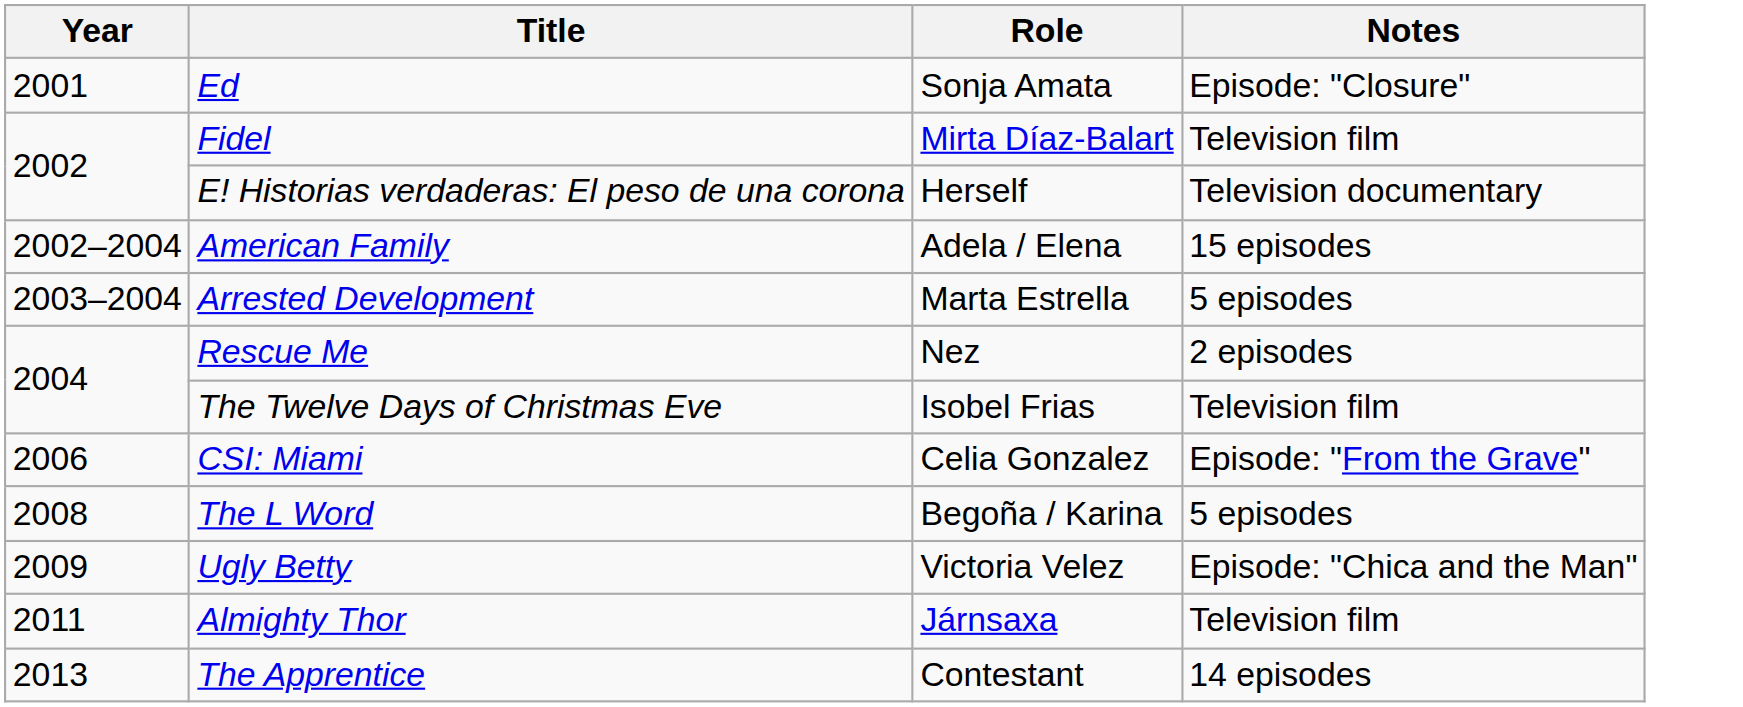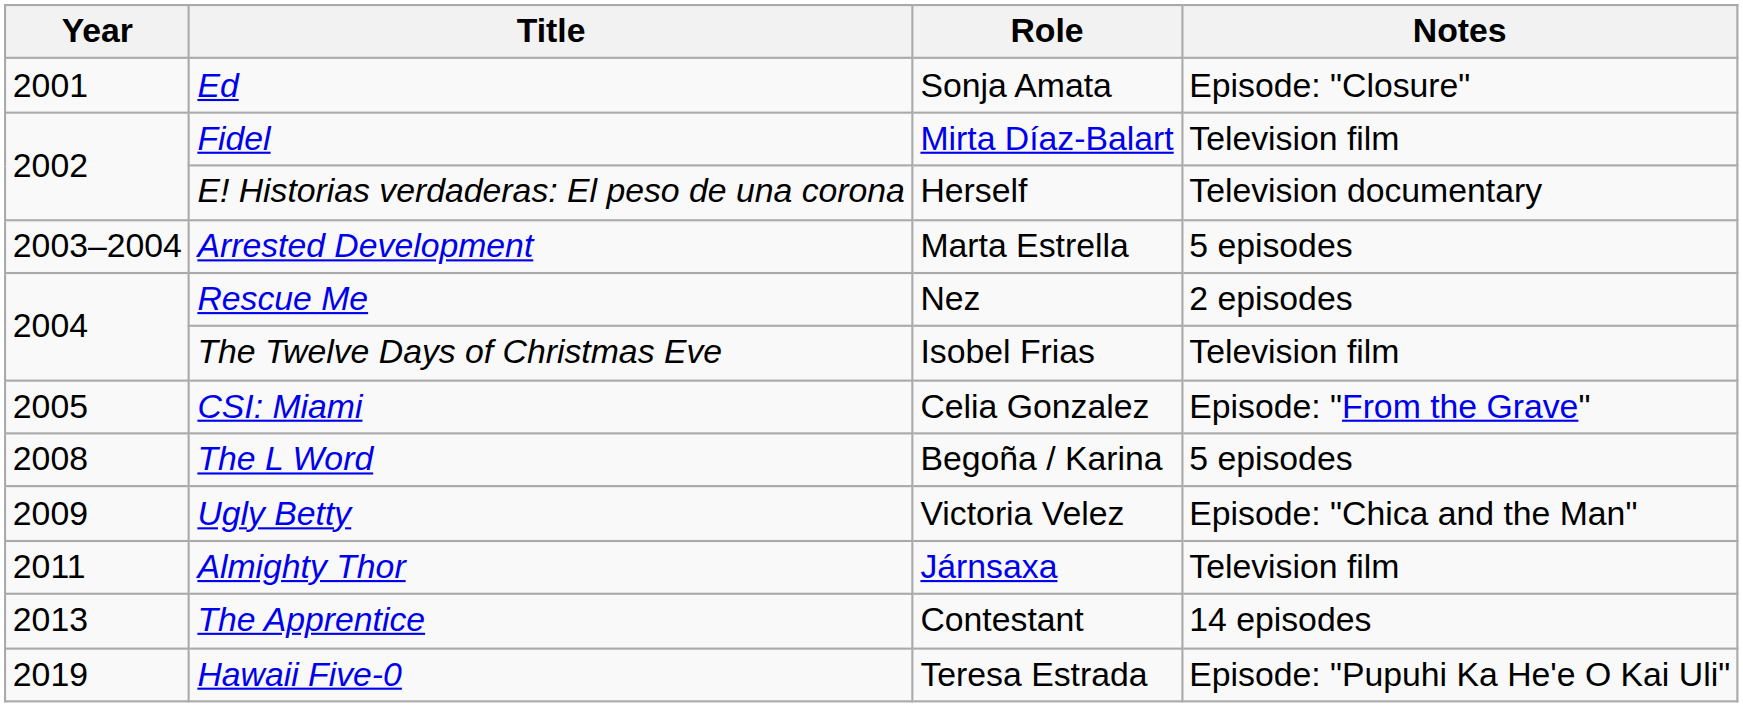- row: 2002–2004 | American Family | Adela / Elena | 15 episodes
CSI: Miami | Year: 2006 -> 2005
+ row: 2019 | Hawaii Five-0 | Teresa Estrada | Episode: "Pupuhi Ka He'e O Kai Uli"
